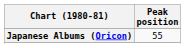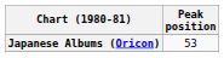Japanese Albums (Oricon) | Peak position: 55 -> 53
